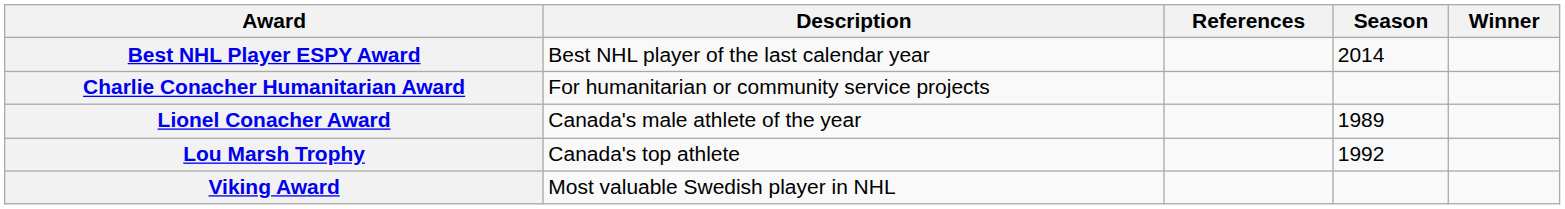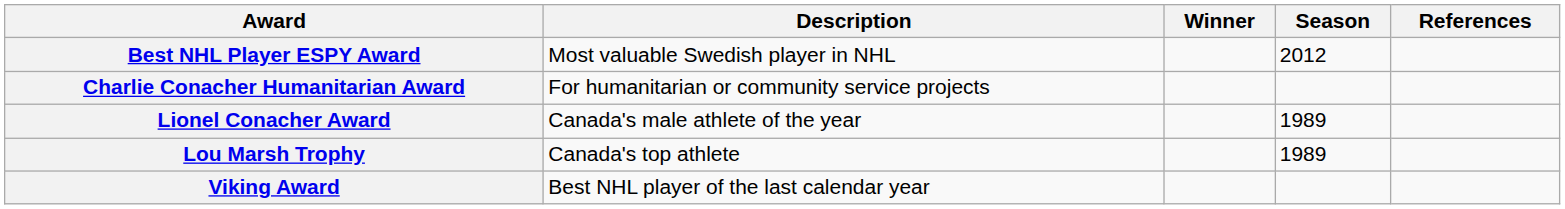columns swapped: Winner <-> References
Best NHL Player ESPY Award | Description: Best NHL player of the last calendar year -> Most valuable Swedish player in NHL
Best NHL Player ESPY Award | Season: 2014 -> 2012
Lou Marsh Trophy | Season: 1992 -> 1989
Viking Award | Description: Most valuable Swedish player in NHL -> Best NHL player of the last calendar year
